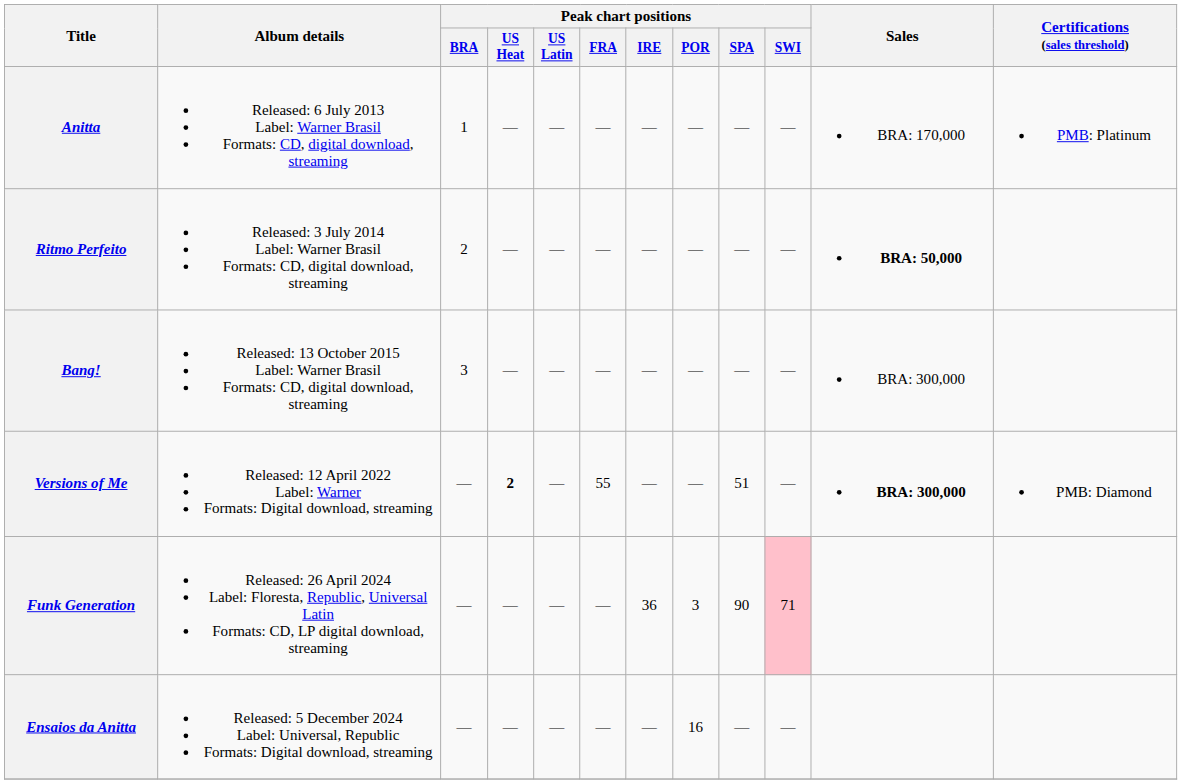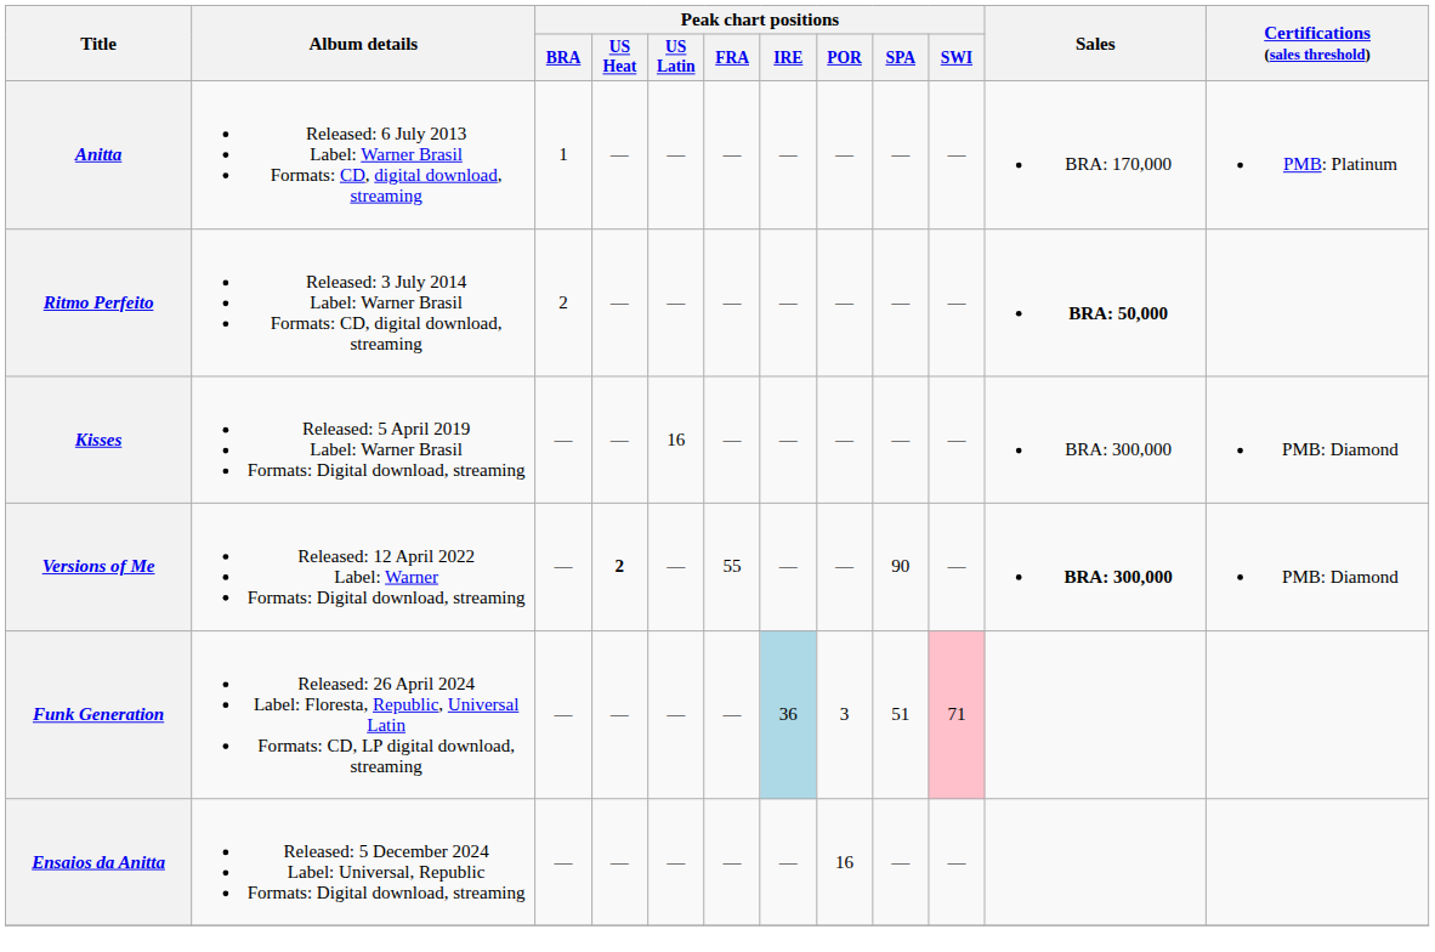- row: Bang! | Released: 13 October 2015 Label: Warner Brasil Formats: CD, digital download, streaming | 3 | — | — | — | — | — | — | — | BRA: 300,000
+ row: Kisses | Released: 5 April 2019 Label: Warner Brasil Formats: Digital download, streaming | — | — | 16 | — | — | — | — | — | BRA: 300,000 | PMB: Diamond
Versions of Me | Peak chart positions / SPA: 51 -> 90
Funk Generation | Peak chart positions / IRE: no background -> lightblue background
Funk Generation | Peak chart positions / SPA: 90 -> 51
